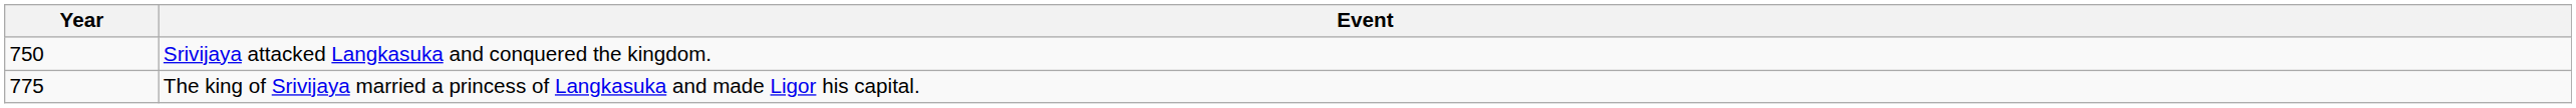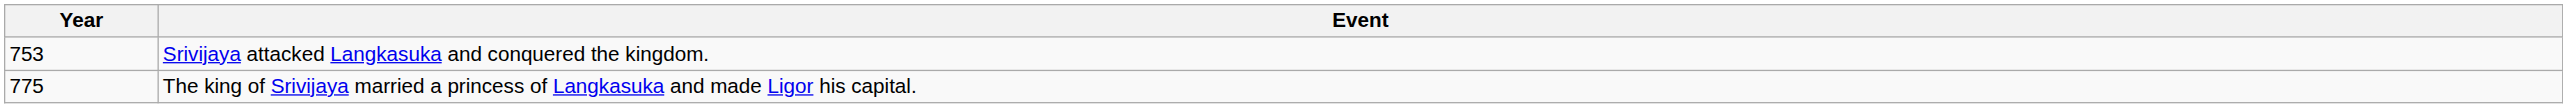Srivijaya attacked Langkasuka and conquered the kingdom. | Year: 750 -> 753
